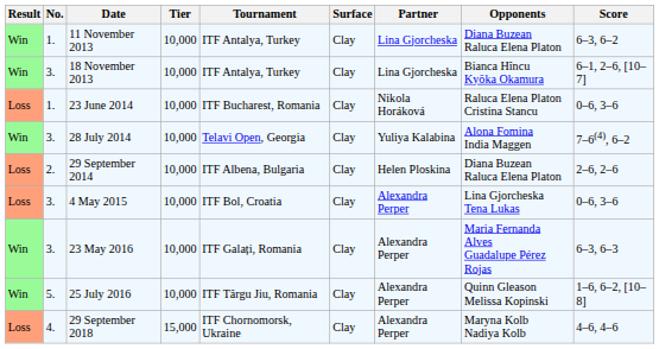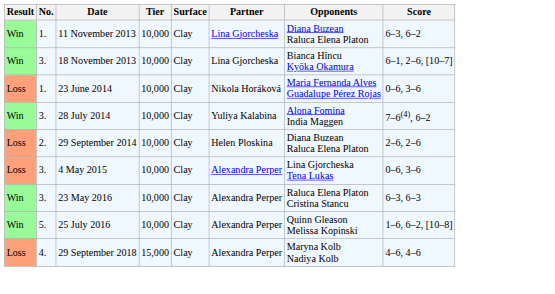- column: Tournament | ITF Antalya, Turkey | ITF Antalya, Turkey | ITF Bucharest, Romania | Telavi Open, Georgia | ITF Albena, Bulgaria | ITF Bol, Croatia | ITF Galați, Romania | ITF Târgu Jiu, Romania | ITF Chornomorsk, Ukraine
23 June 2014 | Opponents: Raluca Elena Platon Cristina Stancu -> Maria Fernanda Alves Guadalupe Pérez Rojas
23 May 2016 | Opponents: Maria Fernanda Alves Guadalupe Pérez Rojas -> Raluca Elena Platon Cristina Stancu
